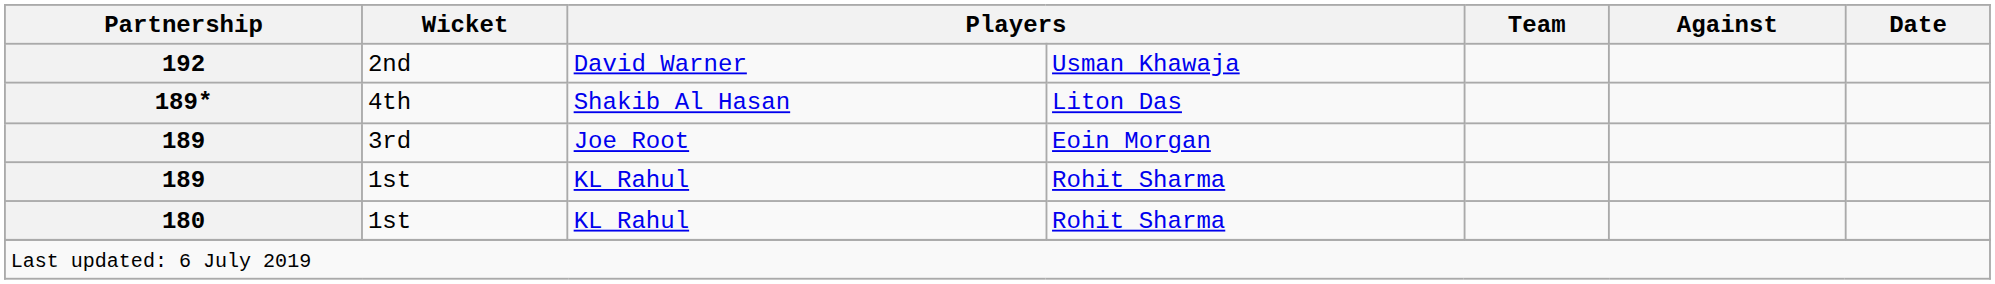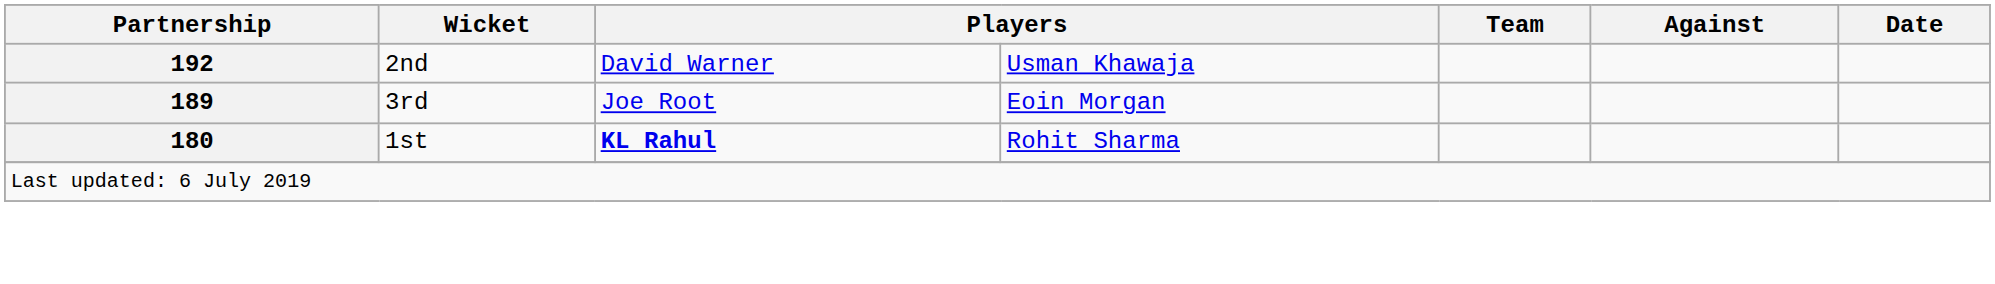- row: 189* | 4th | Shakib Al Hasan | Liton Das
- row: 189 | 1st | KL Rahul | Rohit Sharma
180 | column 3: normal -> bold
